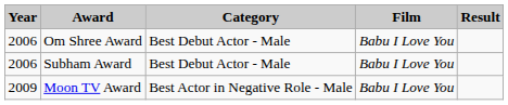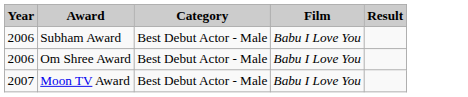rows swapped: Om Shree Award <-> Subham Award
Moon TV Award | Year: 2009 -> 2007
Moon TV Award | Category: Best Actor in Negative Role - Male -> Best Debut Actor - Male
